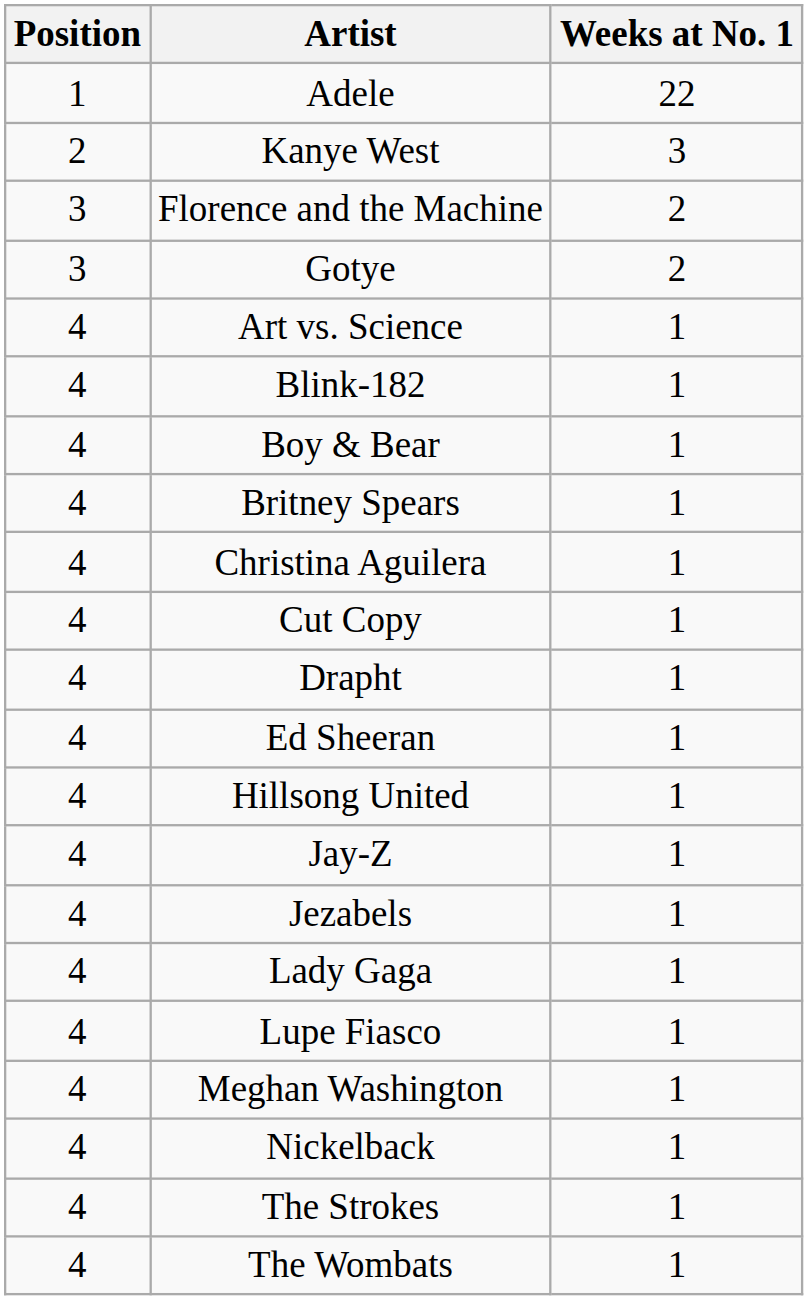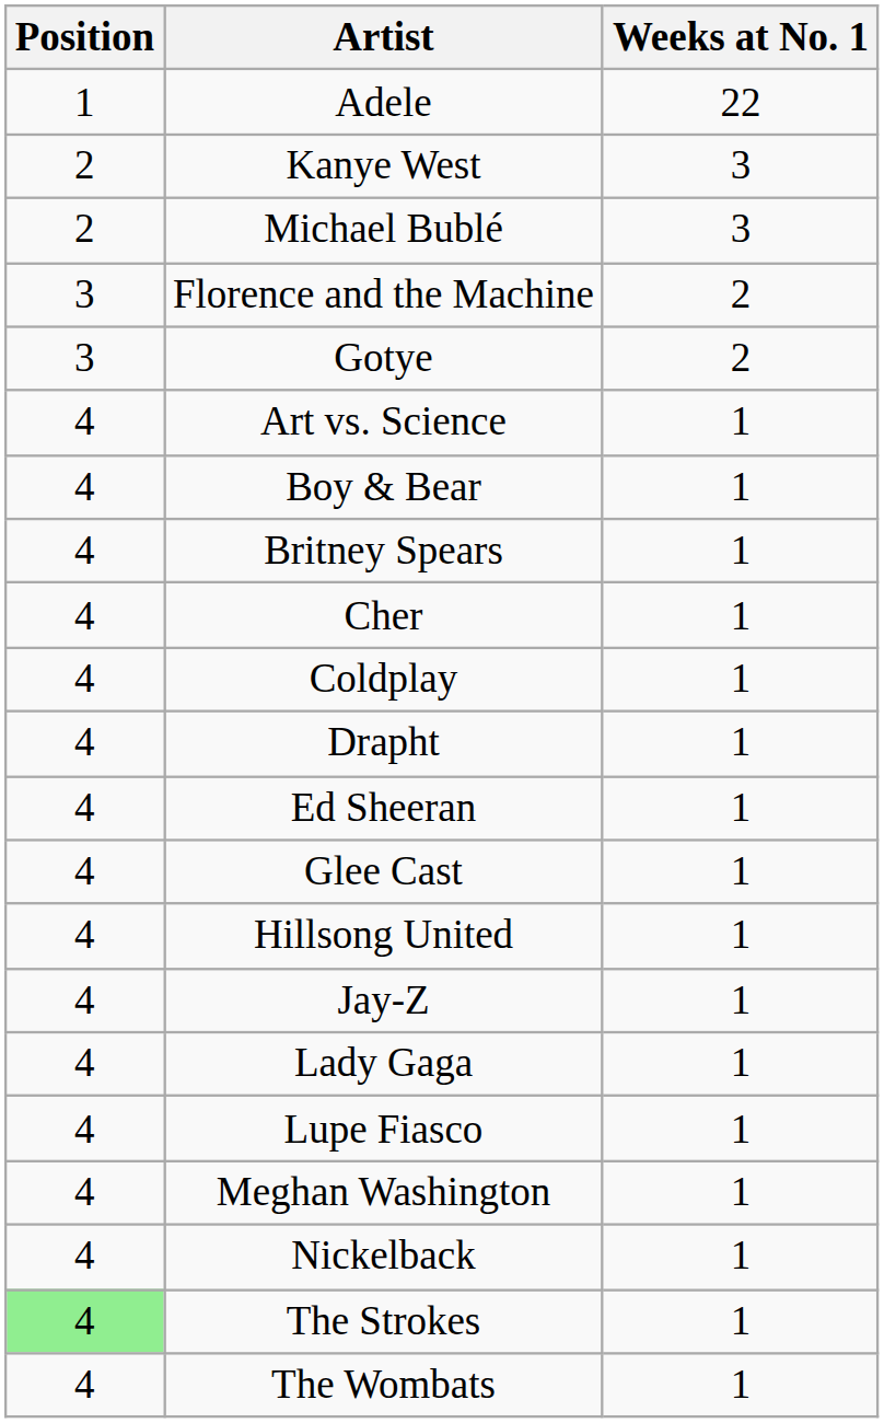+ row: 2 | Michael Bublé | 3
- row: 4 | Blink-182 | 1
+ row: 4 | Cher | 1
- row: 4 | Christina Aguilera | 1
+ row: 4 | Coldplay | 1
- row: 4 | Cut Copy | 1
+ row: 4 | Glee Cast | 1
- row: 4 | Jezabels | 1
The Strokes | Position: no background -> lightgreen background
